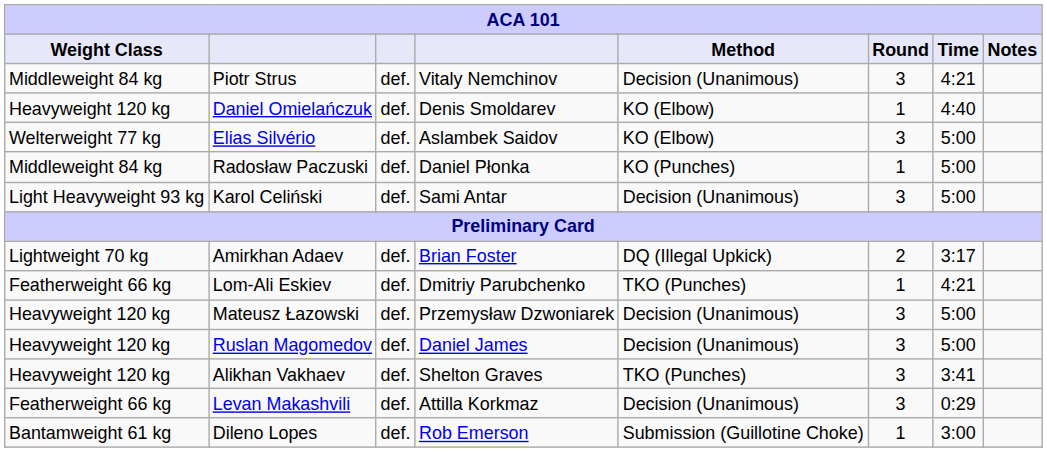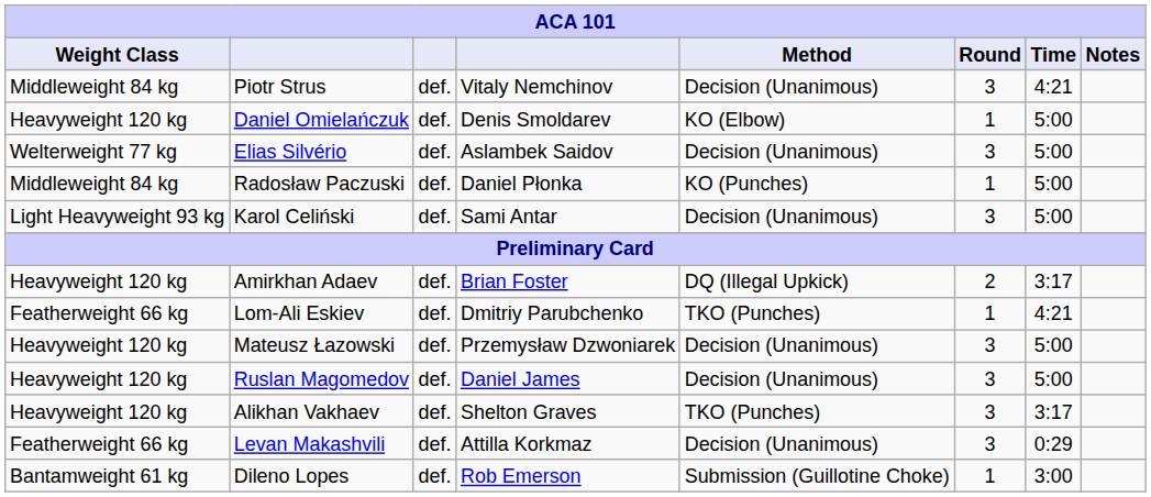Daniel Omielańczuk | Time: 4:40 -> 5:00
Elias Silvério | Method: KO (Elbow) -> Decision (Unanimous)
Amirkhan Adaev | Weight Class: Lightweight 70 kg -> Heavyweight 120 kg
Alikhan Vakhaev | Time: 3:41 -> 3:17
